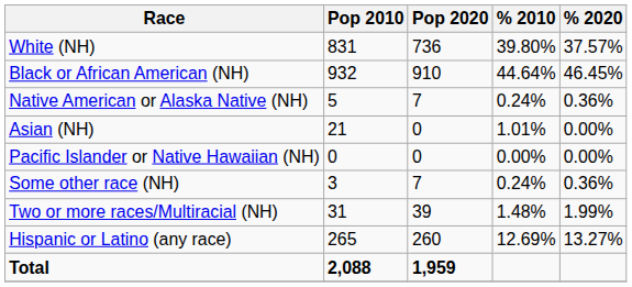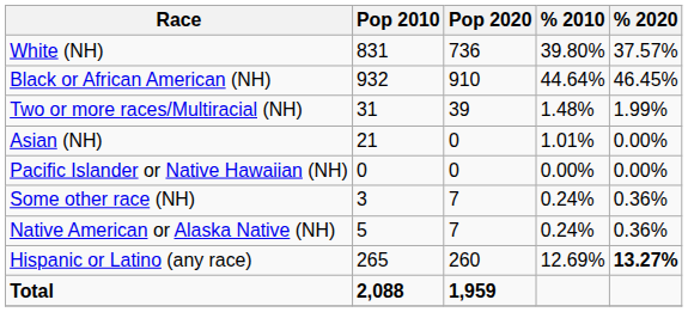rows swapped: Native American or Alaska Native (NH) <-> Two or more races/Multiracial (NH)
Hispanic or Latino (any race) | % 2020: normal -> bold
